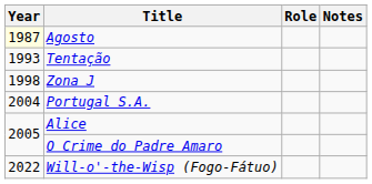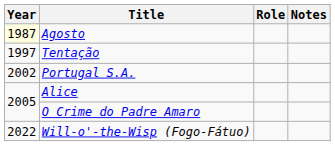Tentação | Year: 1993 -> 1997
- row: 1998 | Zona J
Portugal S.A. | Year: 2004 -> 2002
